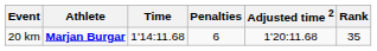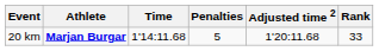20 km | Penalties: 6 -> 5
20 km | Rank: 35 -> 33
